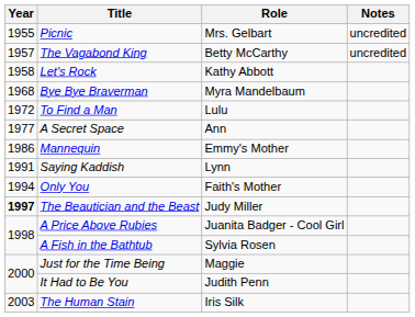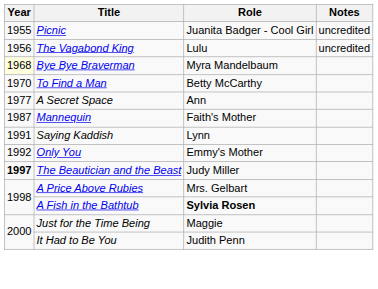Picnic | Role: Mrs. Gelbart -> Juanita Badger - Cool Girl
The Vagabond King | Year: 1957 -> 1956
The Vagabond King | Role: Betty McCarthy -> Lulu
- row: 1958 | Let's Rock | Kathy Abbott
Bye Bye Braverman | Year: no background -> lightyellow background
To Find a Man | Year: 1972 -> 1970
To Find a Man | Role: Lulu -> Betty McCarthy
Mannequin | Year: 1986 -> 1987
Mannequin | Role: Emmy's Mother -> Faith's Mother
Only You | Year: 1994 -> 1992
Only You | Role: Faith's Mother -> Emmy's Mother
A Price Above Rubies | Role: Juanita Badger - Cool Girl -> Mrs. Gelbart
A Fish in the Bathtub | Role: normal -> bold
- row: 2003 | The Human Stain | Iris Silk
